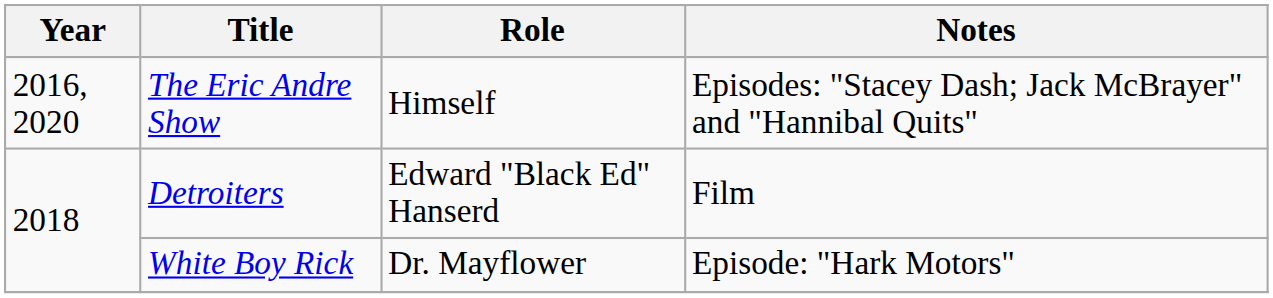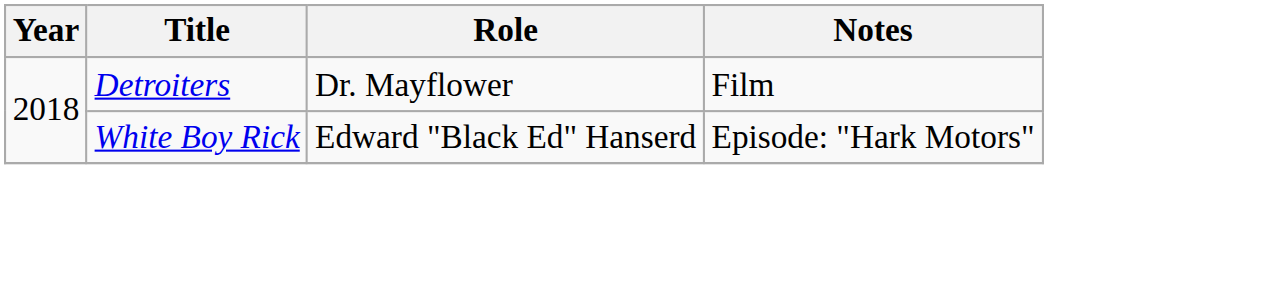- row: 2016, 2020 | The Eric Andre Show | Himself | Episodes: "Stacey Dash; Jack McBrayer" and "Hannibal Quits"
Detroiters | Role: Edward "Black Ed" Hanserd -> Dr. Mayflower
White Boy Rick | Role: Dr. Mayflower -> Edward "Black Ed" Hanserd
